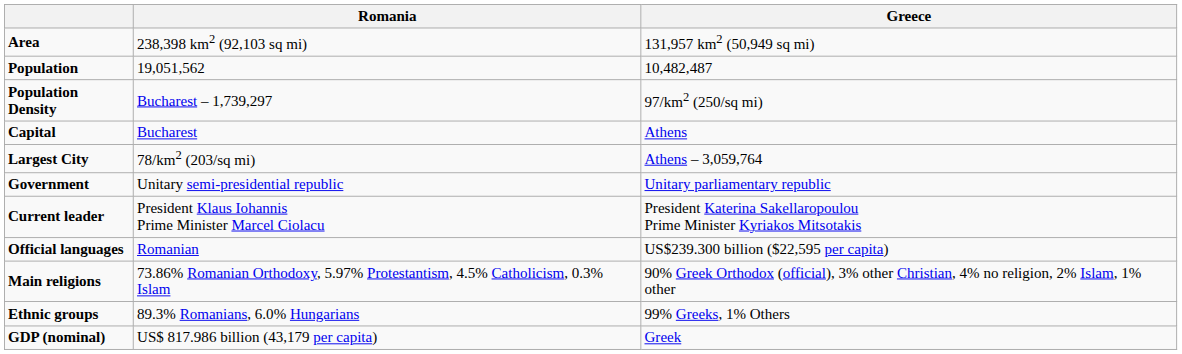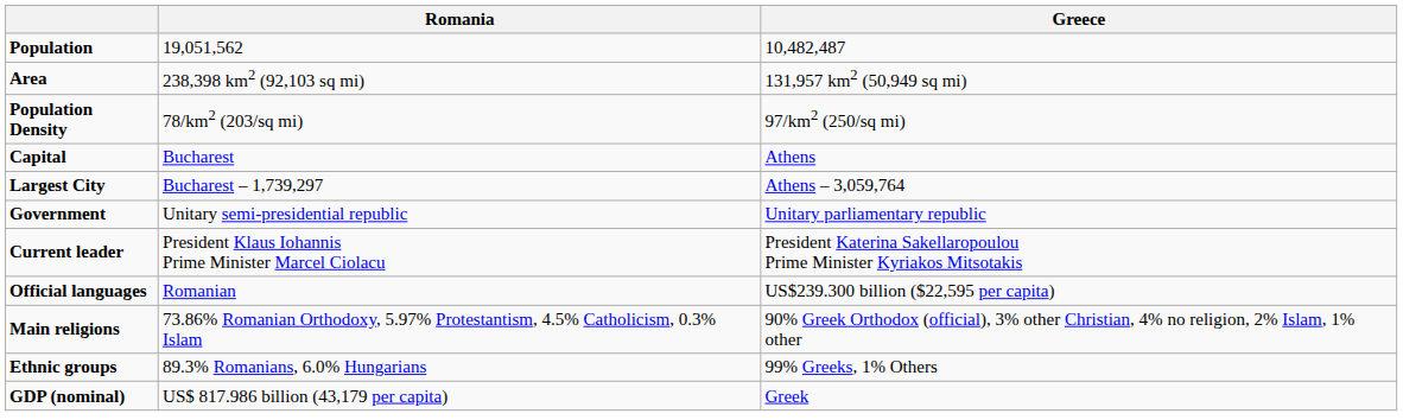rows swapped: Population <-> Area
Population Density | Romania: Bucharest – 1,739,297 -> 78/km2 (203/sq mi)
Largest City | Romania: 78/km2 (203/sq mi) -> Bucharest – 1,739,297
